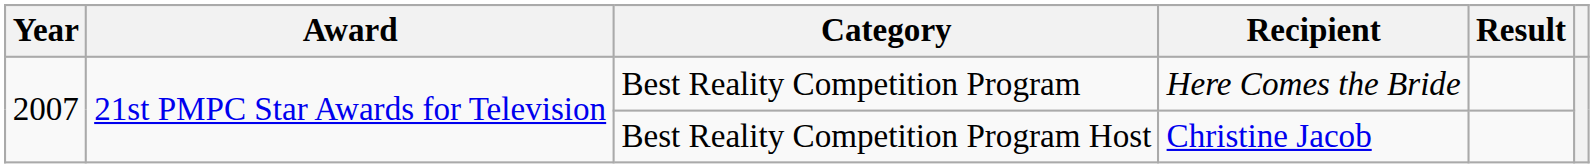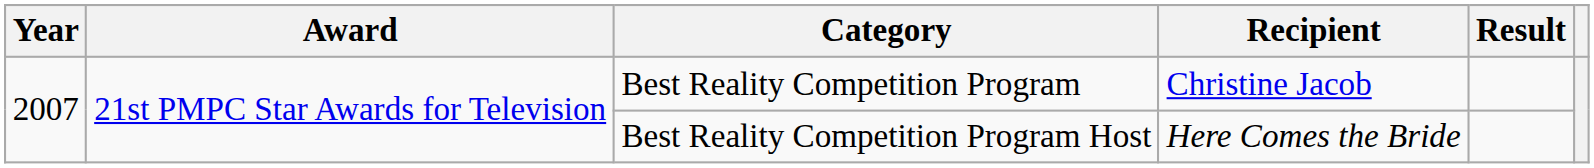Best Reality Competition Program | Recipient: Here Comes the Bride -> Christine Jacob
Best Reality Competition Program Host | Recipient: Christine Jacob -> Here Comes the Bride
